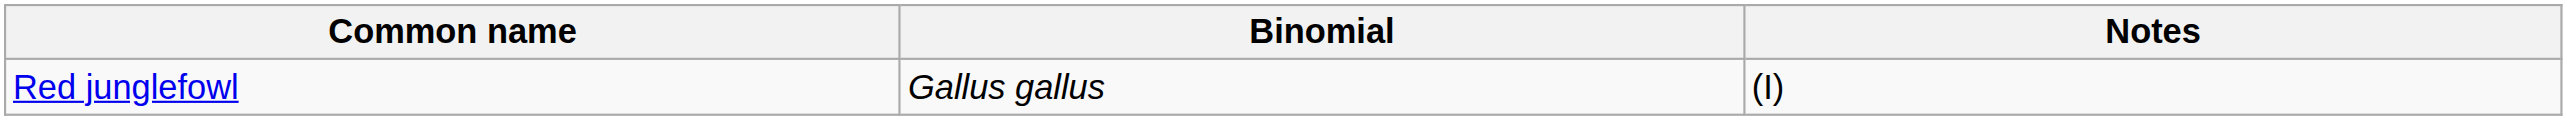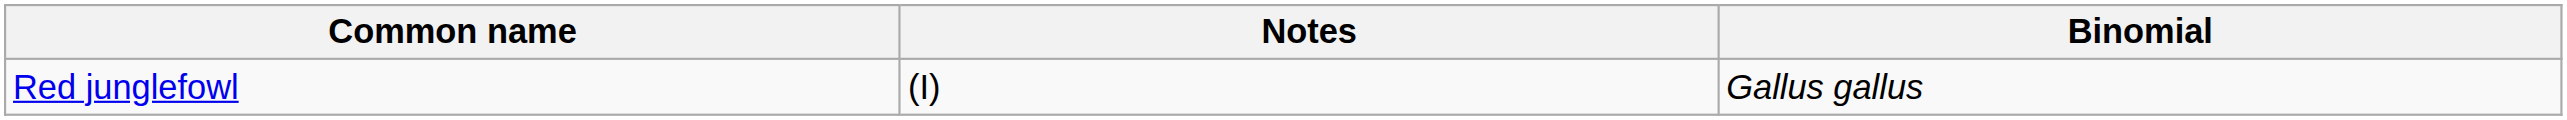columns swapped: Binomial <-> Notes
